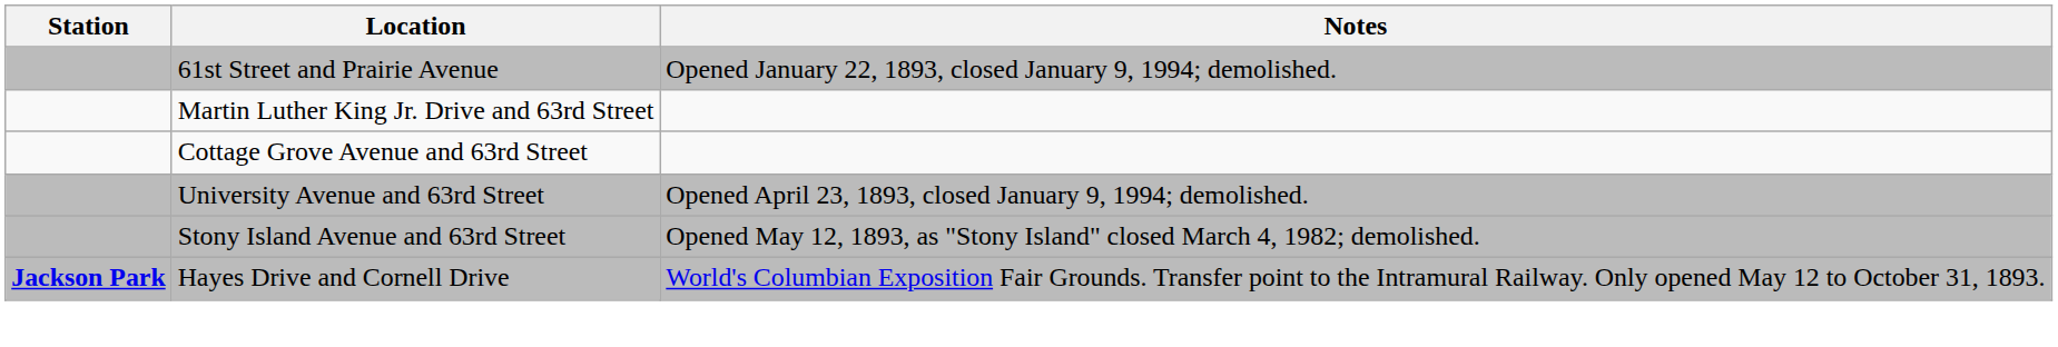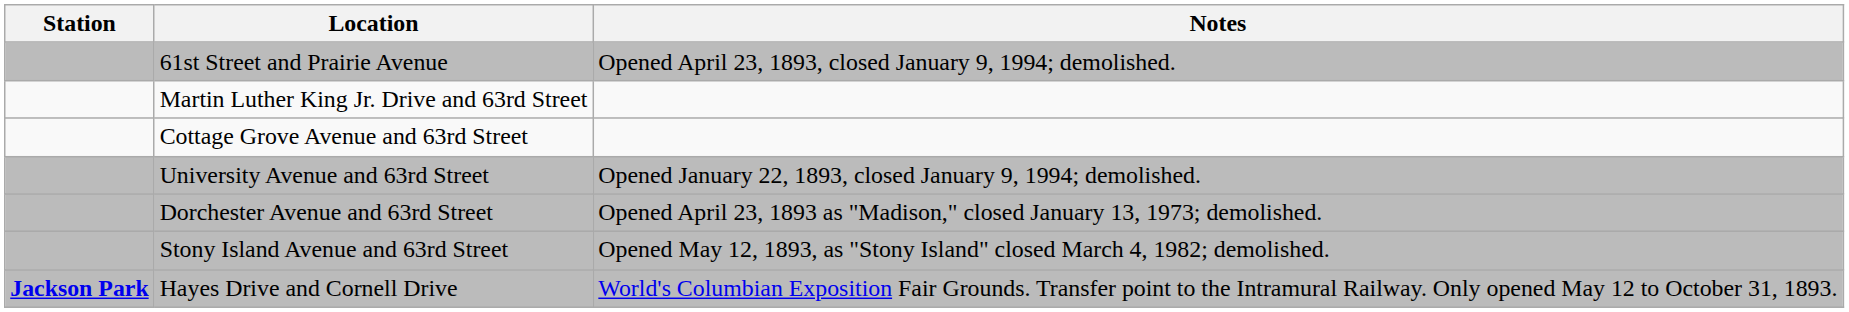61st Street and Prairie Avenue | Notes: Opened January 22, 1893, closed January 9, 1994; demolished. -> Opened April 23, 1893, closed January 9, 1994; demolished.
University Avenue and 63rd Street | Notes: Opened April 23, 1893, closed January 9, 1994; demolished. -> Opened January 22, 1893, closed January 9, 1994; demolished.
+ row: Dorchester Avenue and 63rd Street | Opened April 23, 1893 as "Madison," closed January 13, 1973; demolished.
